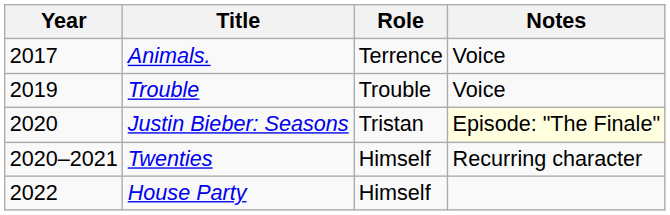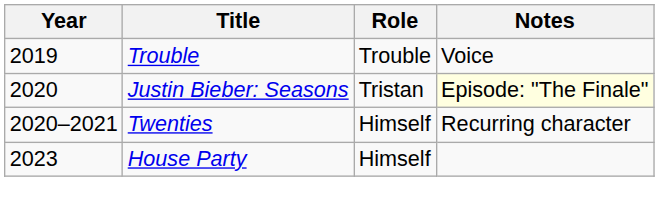- row: 2017 | Animals. | Terrence | Voice
House Party | Year: 2022 -> 2023
